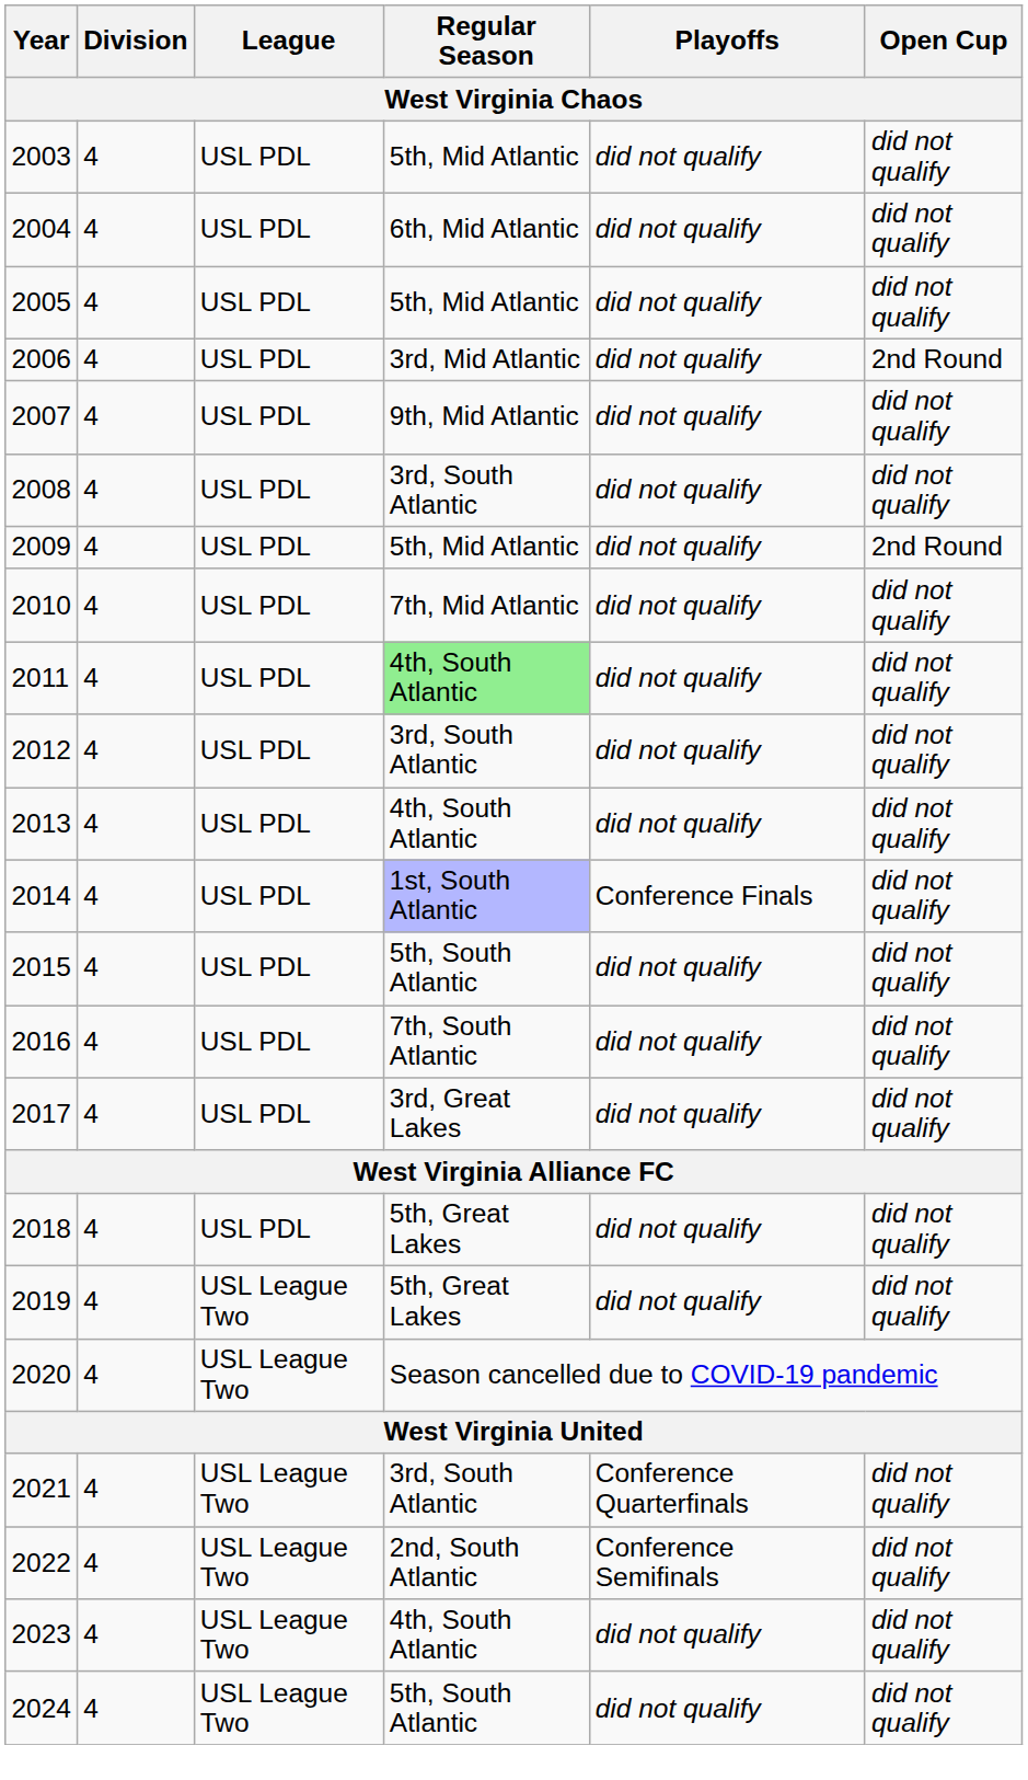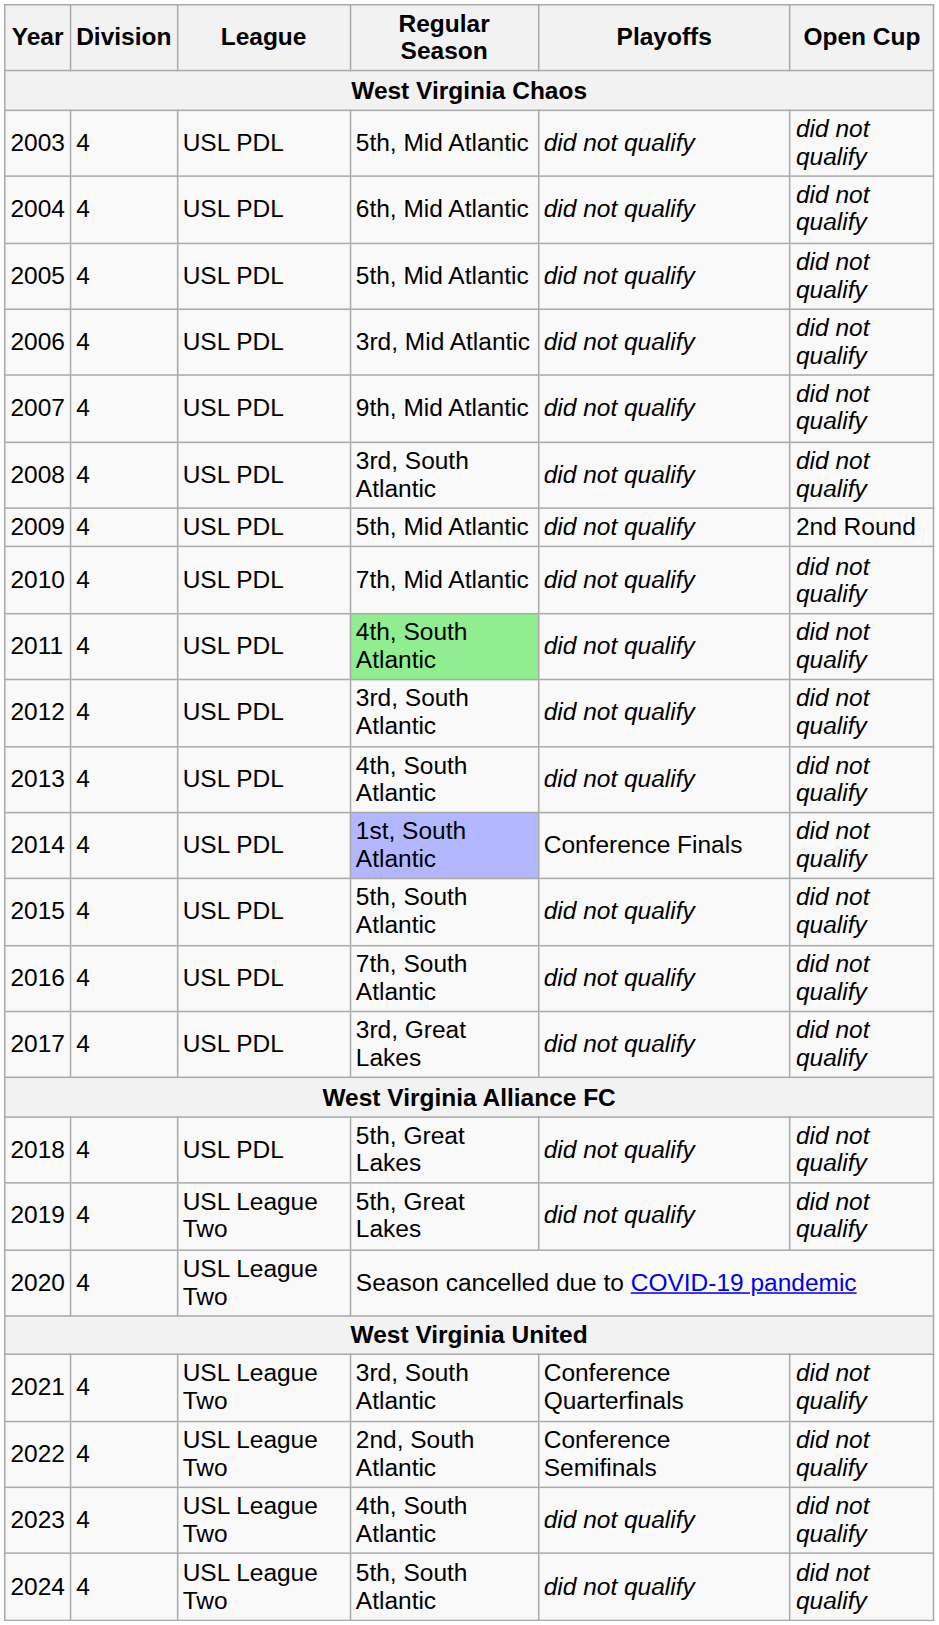2006 | Open Cup: 2nd Round -> did not qualify
